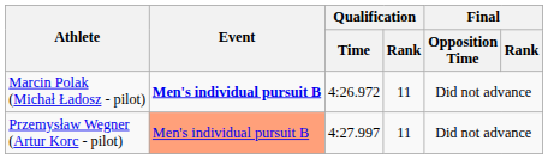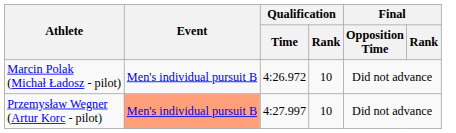Marcin Polak (Michał Ładosz - pilot) | Event: bold -> normal
Marcin Polak (Michał Ładosz - pilot) | Qualification / Rank: 11 -> 10
Przemysław Wegner (Artur Korc - pilot) | Qualification / Rank: 11 -> 10
